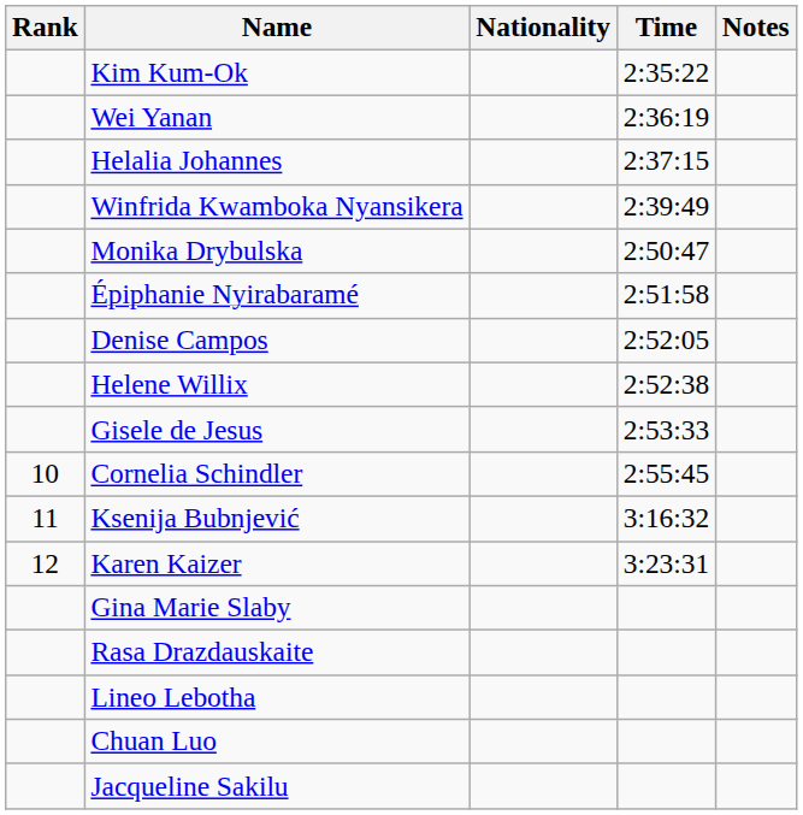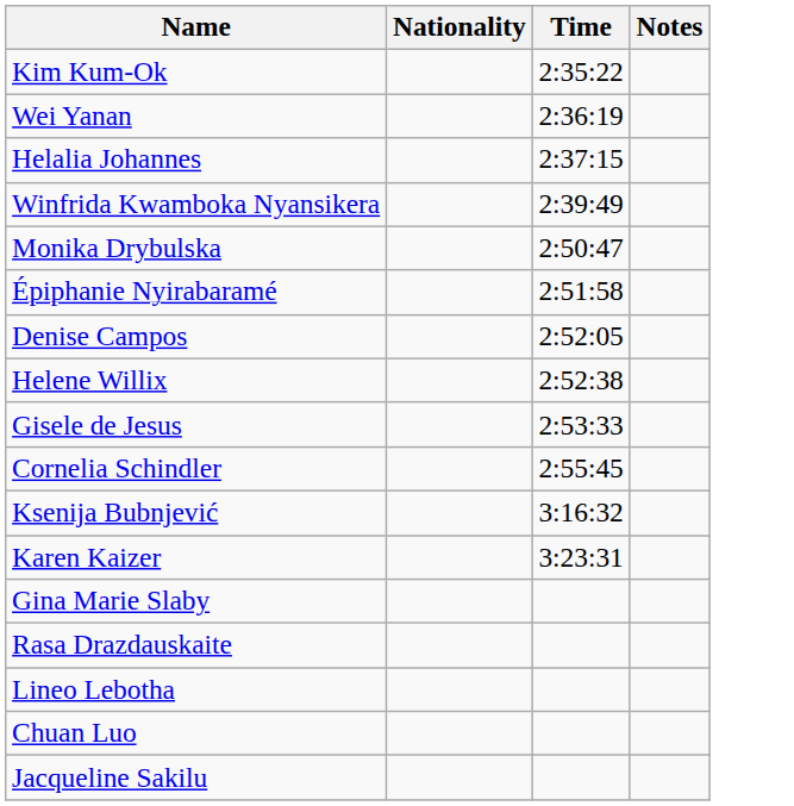- column: Rank | 10 | 11 | 12
